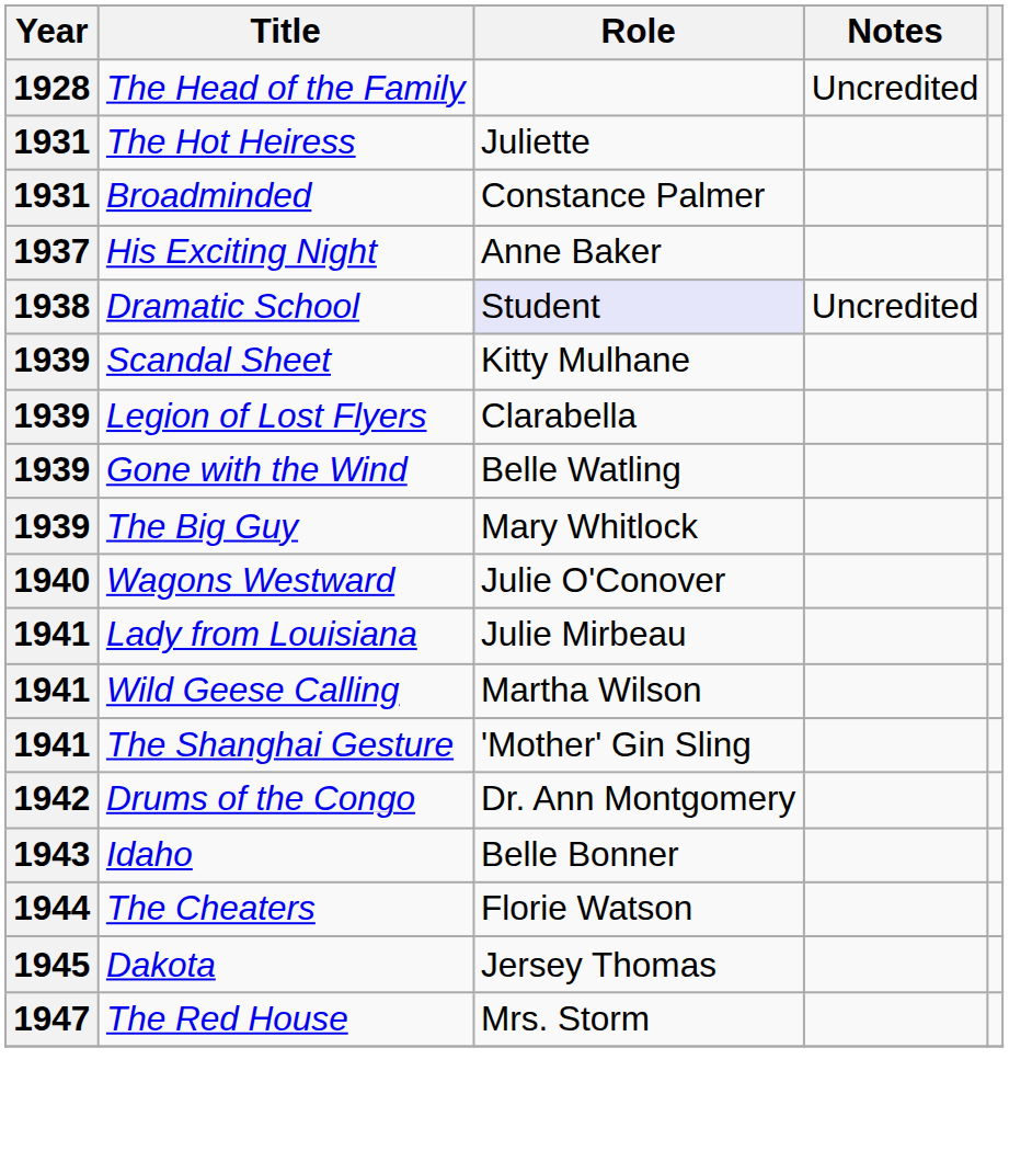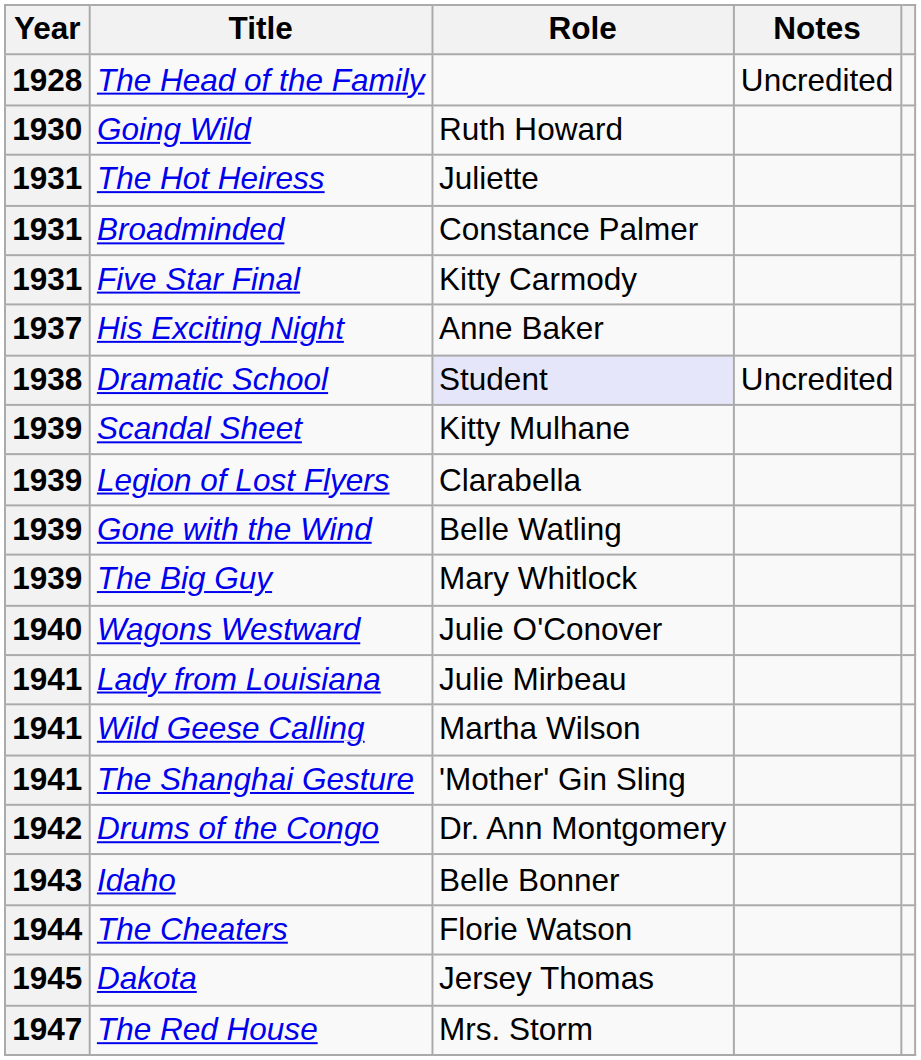+ row: 1930 | Going Wild | Ruth Howard
+ row: 1931 | Five Star Final | Kitty Carmody
